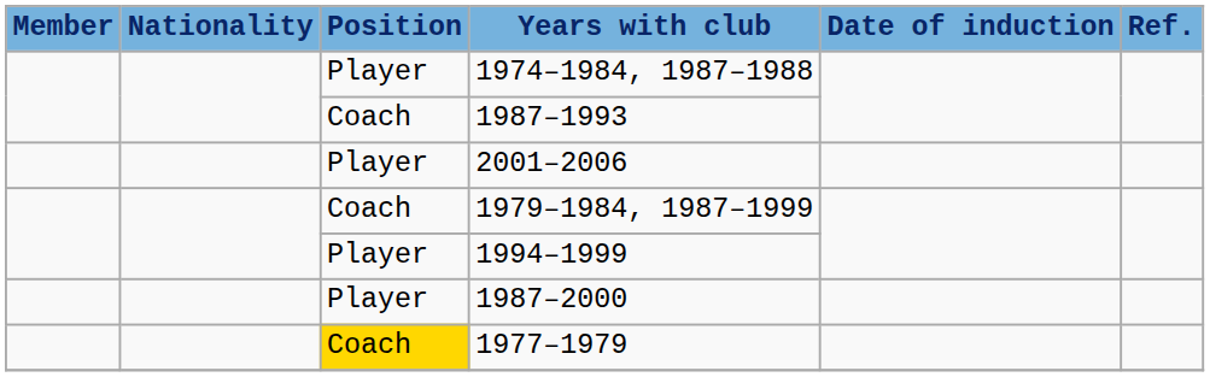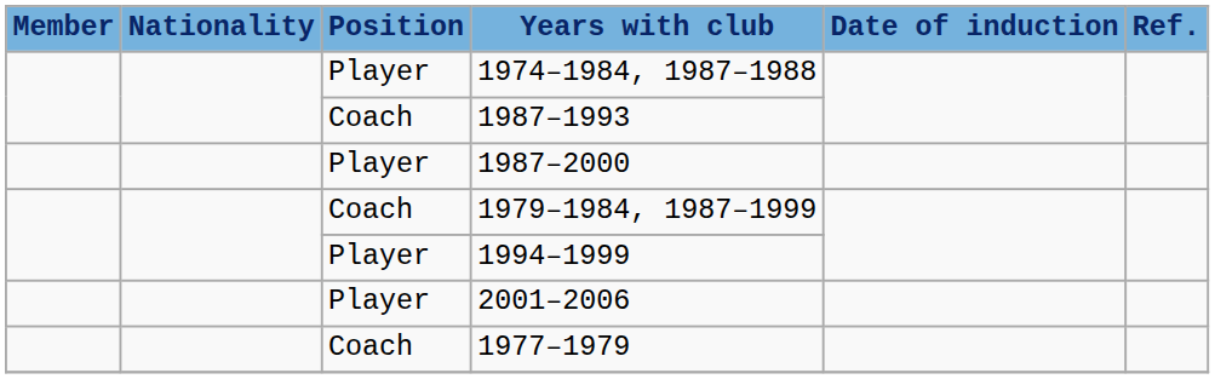rows swapped: 2001–2006 <-> 1987–2000
1977–1979 | Position: gold background -> no background
